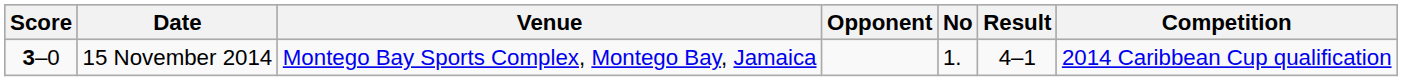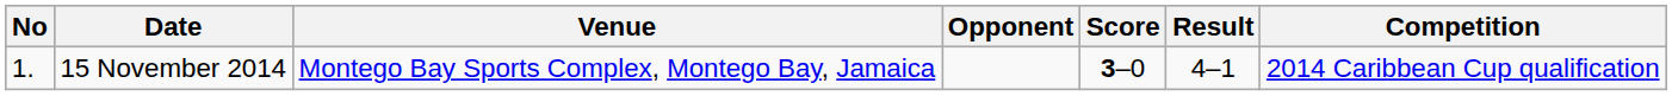columns swapped: No <-> Score
